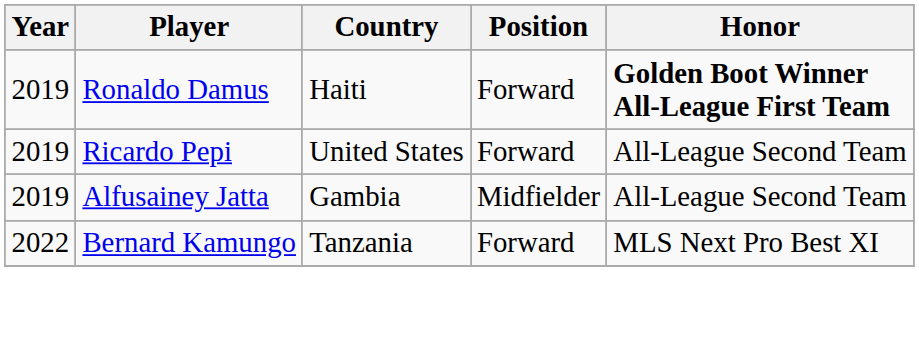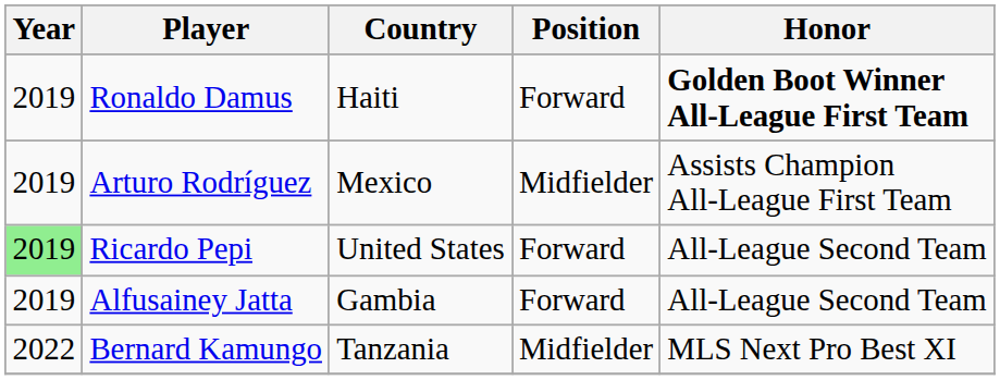+ row: 2019 | Arturo Rodríguez | Mexico | Midfielder | Assists Champion All-League First Team
Ricardo Pepi | Year: no background -> lightgreen background
Alfusainey Jatta | Position: Midfielder -> Forward
Bernard Kamungo | Position: Forward -> Midfielder
